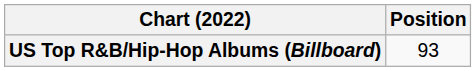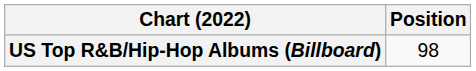US Top R&B/Hip-Hop Albums (Billboard) | Position: 93 -> 98
